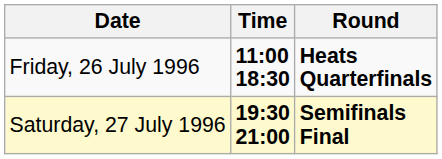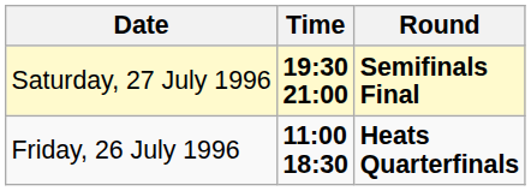rows swapped: Friday, 26 July 1996 <-> Saturday, 27 July 1996
